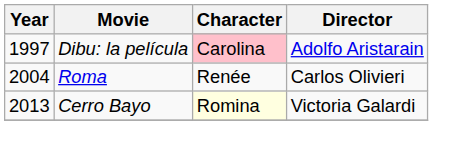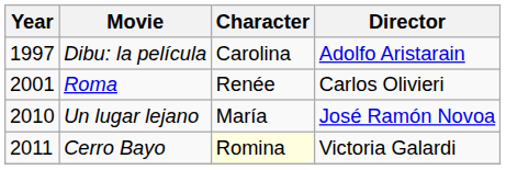Dibu: la película | Character: pink background -> no background
Roma | Year: 2004 -> 2001
+ row: 2010 | Un lugar lejano | María | José Ramón Novoa
Cerro Bayo | Year: 2013 -> 2011
